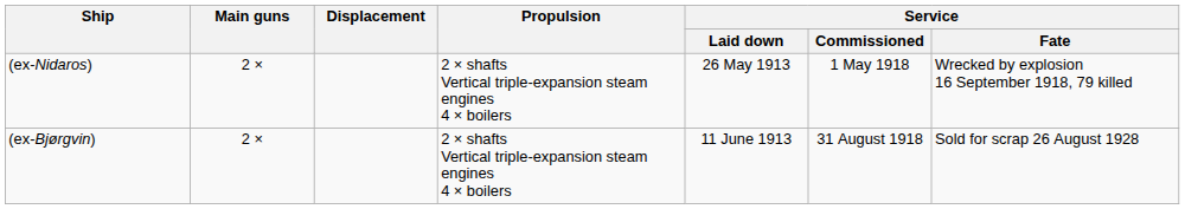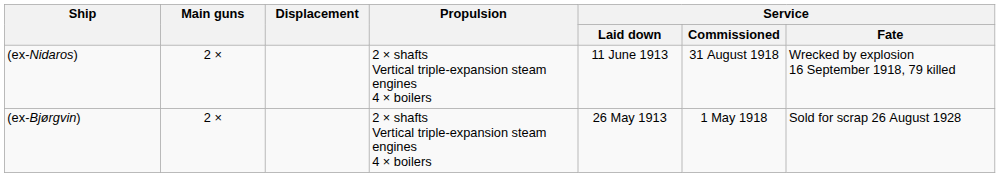(ex-Nidaros) | Service / Laid down: 26 May 1913 -> 11 June 1913
(ex-Nidaros) | Service / Commissioned: 1 May 1918 -> 31 August 1918
(ex-Bjørgvin) | Service / Laid down: 11 June 1913 -> 26 May 1913
(ex-Bjørgvin) | Service / Commissioned: 31 August 1918 -> 1 May 1918
